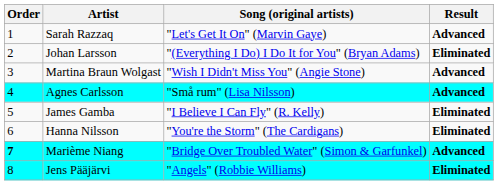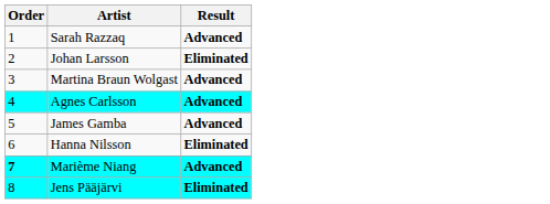- column: Song (original artists) | "Let's Get It On" (Marvin Gaye) | "(Everything I Do) I Do It for You" (Bryan Adams) | "Wish I Didn't Miss You" (Angie Stone) | "Små rum" (Lisa Nilsson) | "I Believe I Can Fly" (R. Kelly) | "You're the Storm" (The Cardigans) | "Bridge Over Troubled Water" (Simon & Garfunkel) | "Angels" (Robbie Williams)
James Gamba | Result: Eliminated -> Advanced
